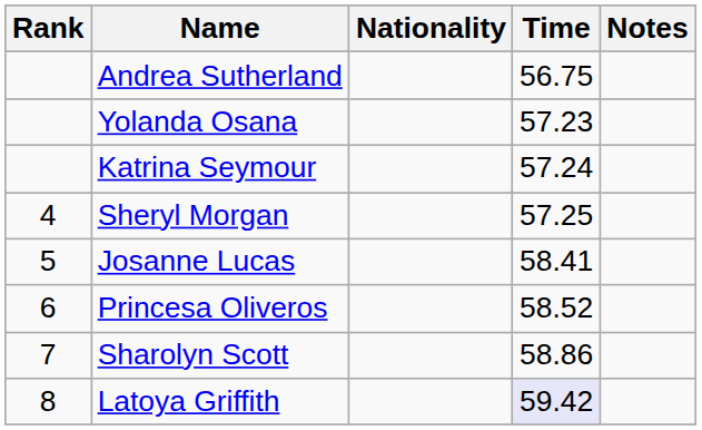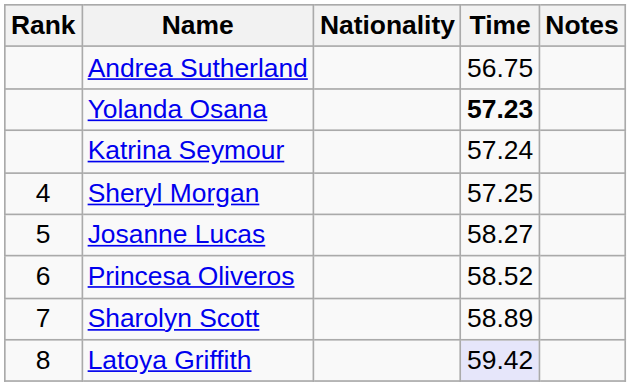Yolanda Osana | Time: normal -> bold
Josanne Lucas | Time: 58.41 -> 58.27
Sharolyn Scott | Time: 58.86 -> 58.89
